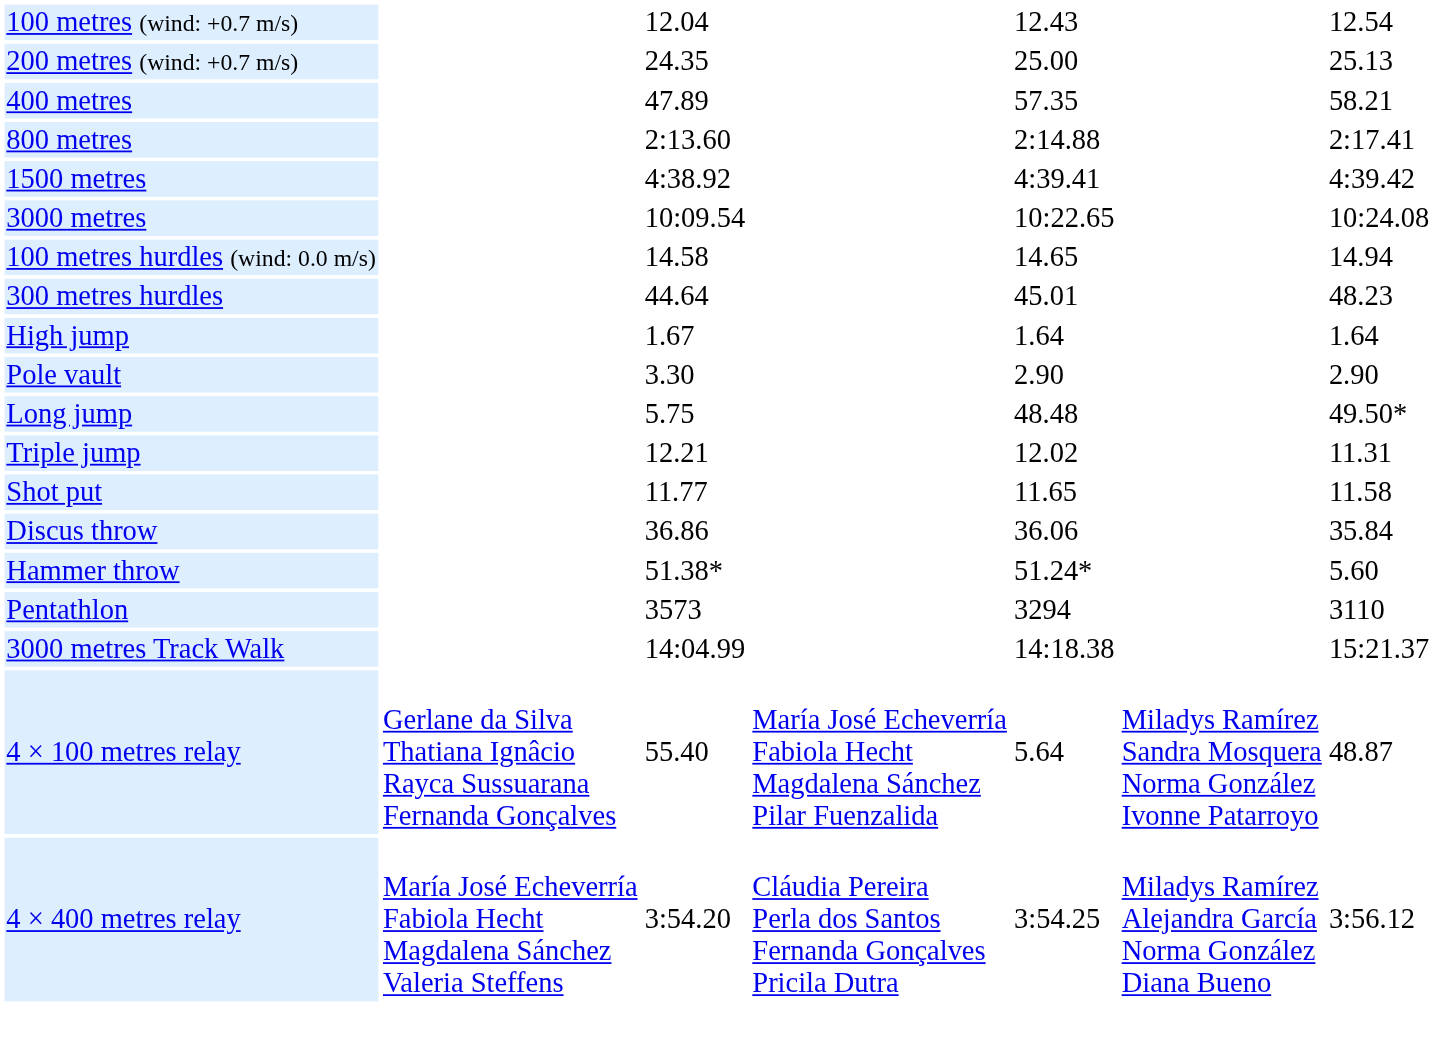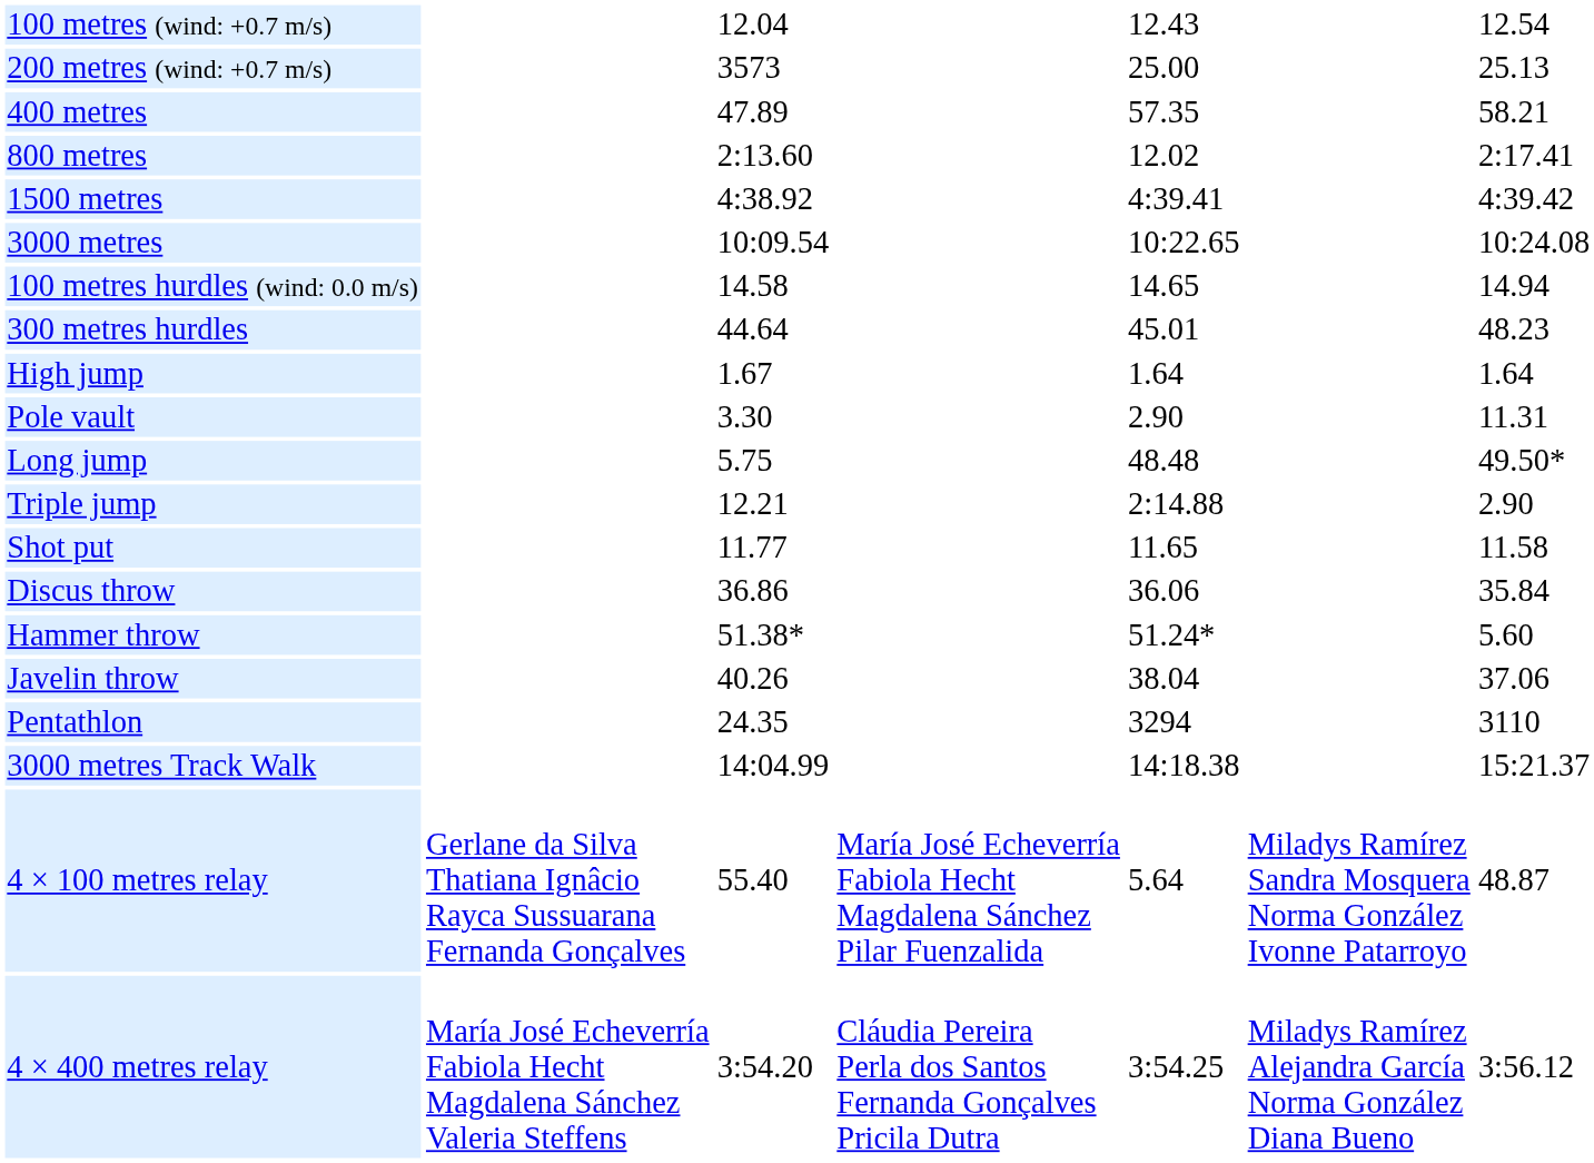200 metres (wind: +0.7 m/s) | column 3: 24.35 -> 3573
800 metres | column 5: 2:14.88 -> 12.02
Pole vault | column 7: 2.90 -> 11.31
Triple jump | column 5: 12.02 -> 2:14.88
Triple jump | column 7: 11.31 -> 2.90
+ row: Javelin throw | 40.26 | 38.04 | 37.06
Pentathlon | column 3: 3573 -> 24.35
